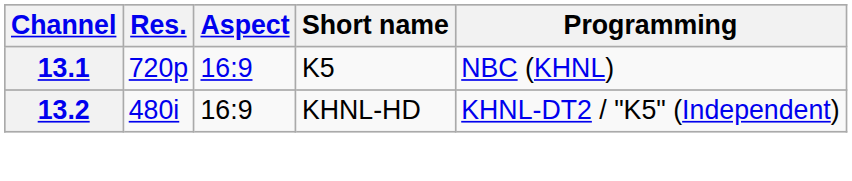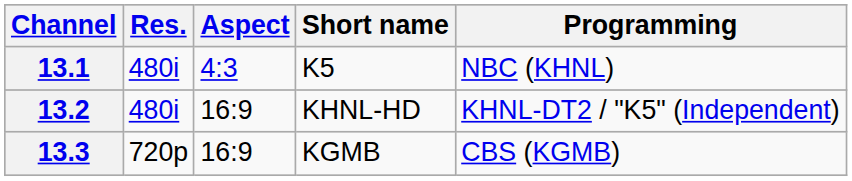13.1 | Res.: 720p -> 480i
13.1 | Aspect: 16:9 -> 4:3
+ row: 13.3 | 720p | 16:9 | KGMB | CBS (KGMB)
